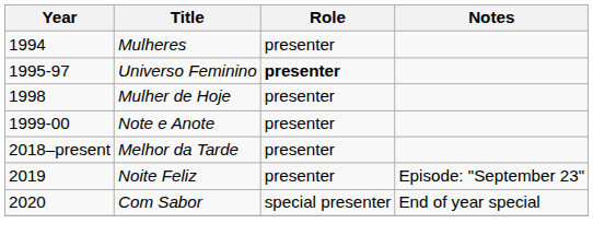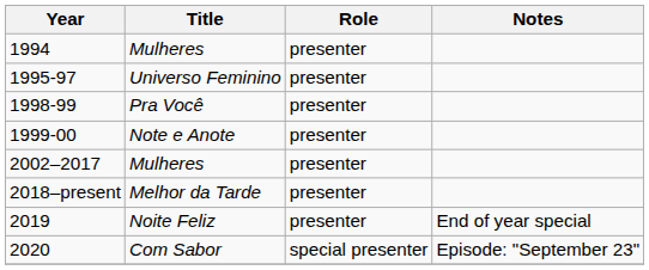1995-97 | Role: bold -> normal
- row: 1998 | Mulher de Hoje | presenter
+ row: 1998-99 | Pra Você | presenter
+ row: 2002–2017 | Mulheres | presenter
2019 | Notes: Episode: "September 23" -> End of year special
2020 | Notes: End of year special -> Episode: "September 23"
